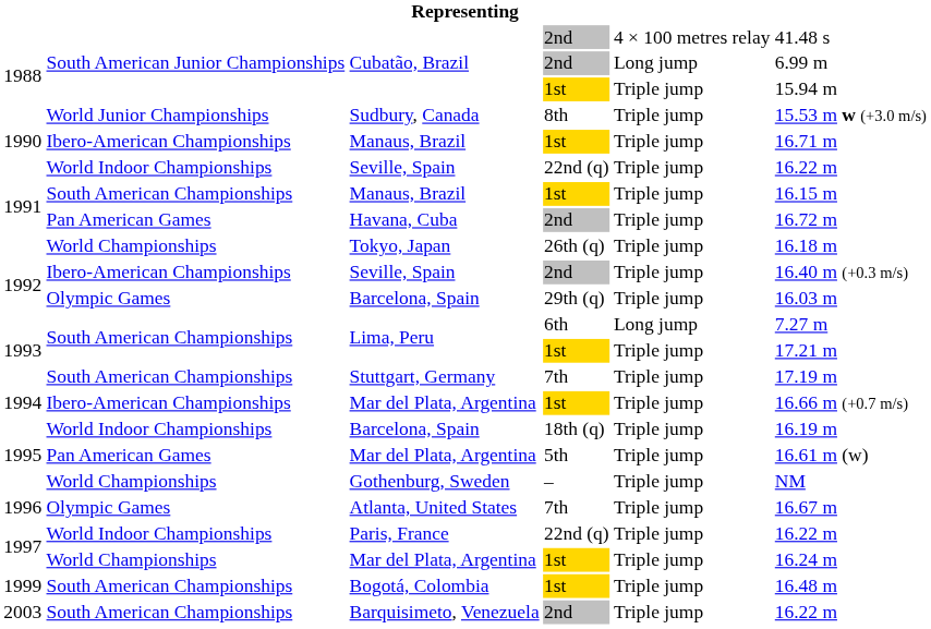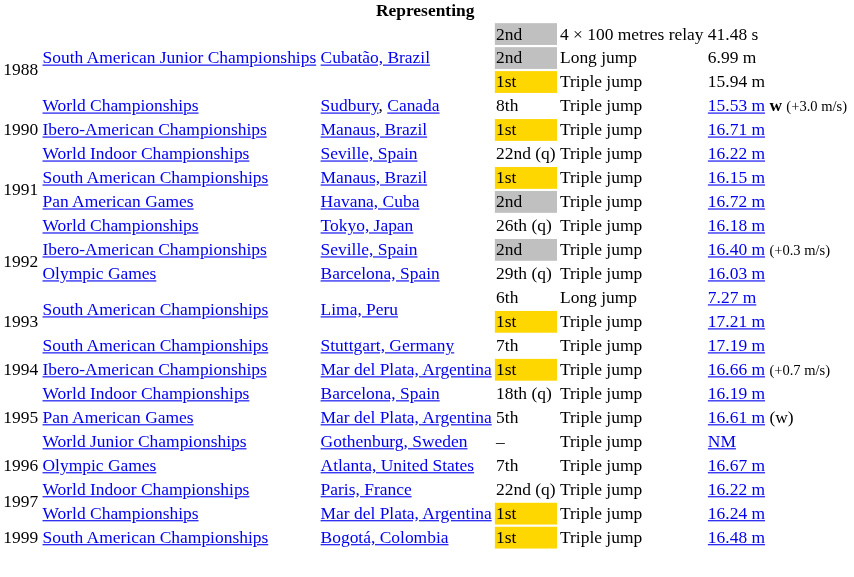Sudbury, Canada | column 2: World Junior Championships -> World Championships
Gothenburg, Sweden | column 2: World Championships -> World Junior Championships
- row: 2003 | South American Championships | Barquisimeto, Venezuela | 2nd | Triple jump | 16.22 m
